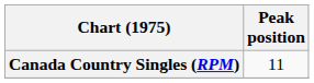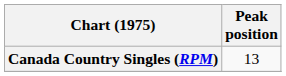Canada Country Singles (RPM) | Peak position: 11 -> 13
